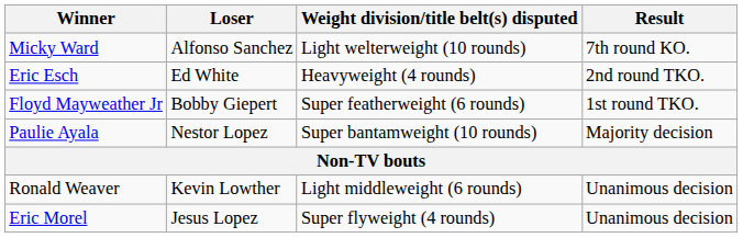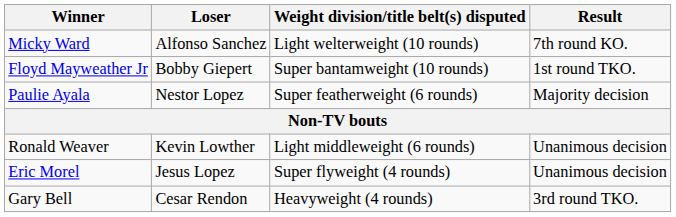- row: Eric Esch | Ed White | Heavyweight (4 rounds) | 2nd round TKO.
Floyd Mayweather Jr | Weight division/title belt(s) disputed: Super featherweight (6 rounds) -> Super bantamweight (10 rounds)
Paulie Ayala | Weight division/title belt(s) disputed: Super bantamweight (10 rounds) -> Super featherweight (6 rounds)
+ row: Gary Bell | Cesar Rendon | Heavyweight (4 rounds) | 3rd round TKO.
